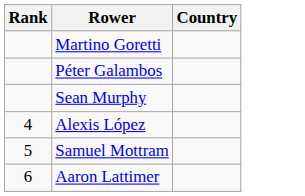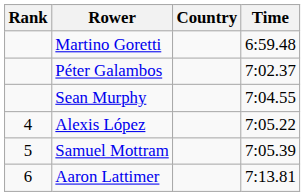+ column: Time | 6:59.48 | 7:02.37 | 7:04.55 | 7:05.22 | 7:05.39 | 7:13.81
